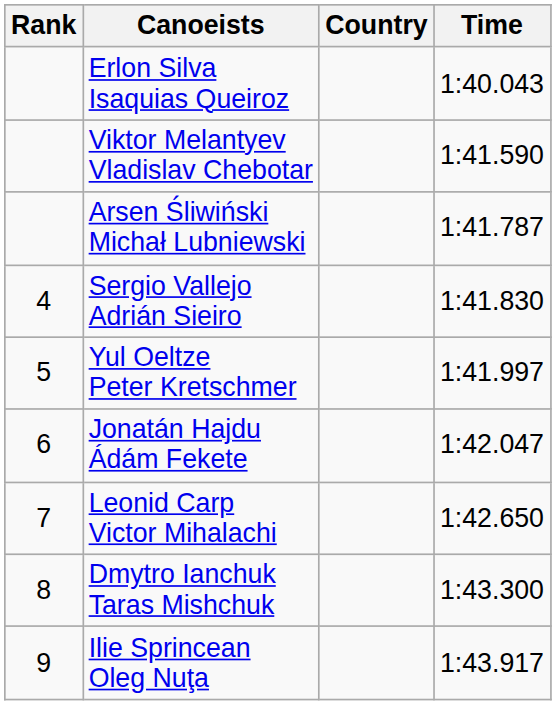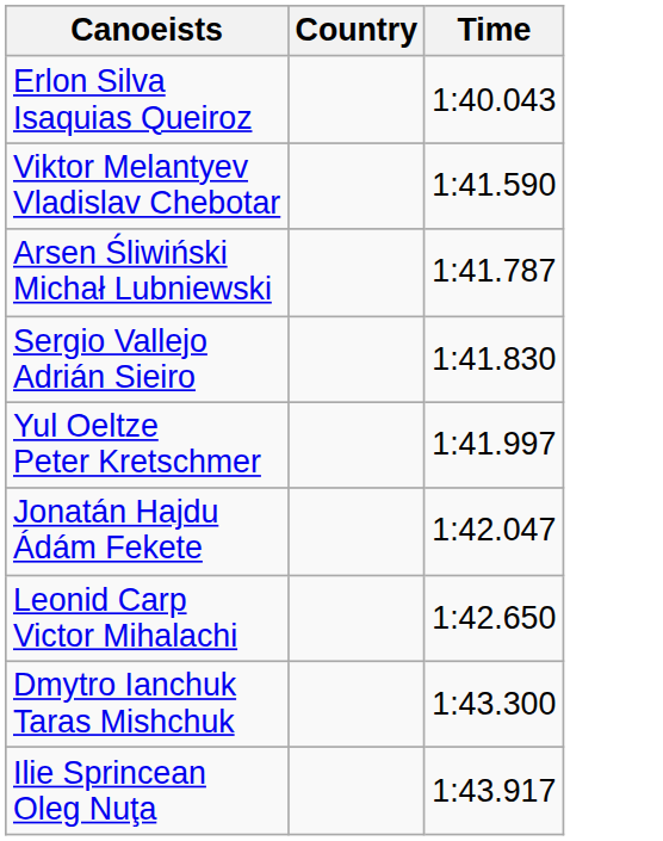- column: Rank | 4 | 5 | 6 | 7 | 8 | 9
